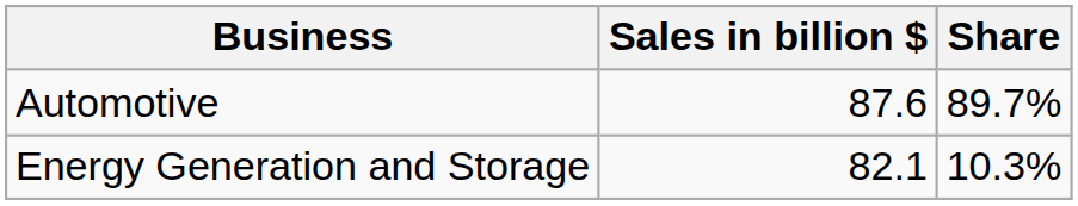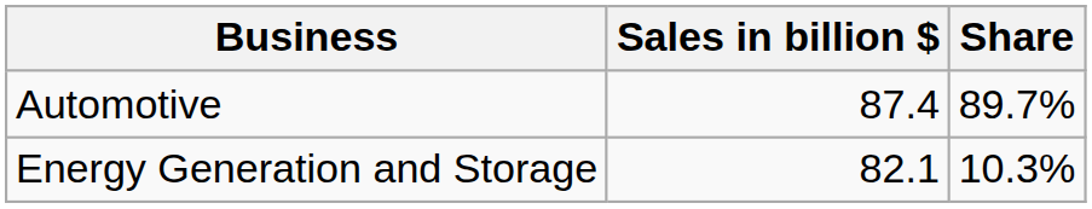Automotive | Sales in billion $: 87.6 -> 87.4
